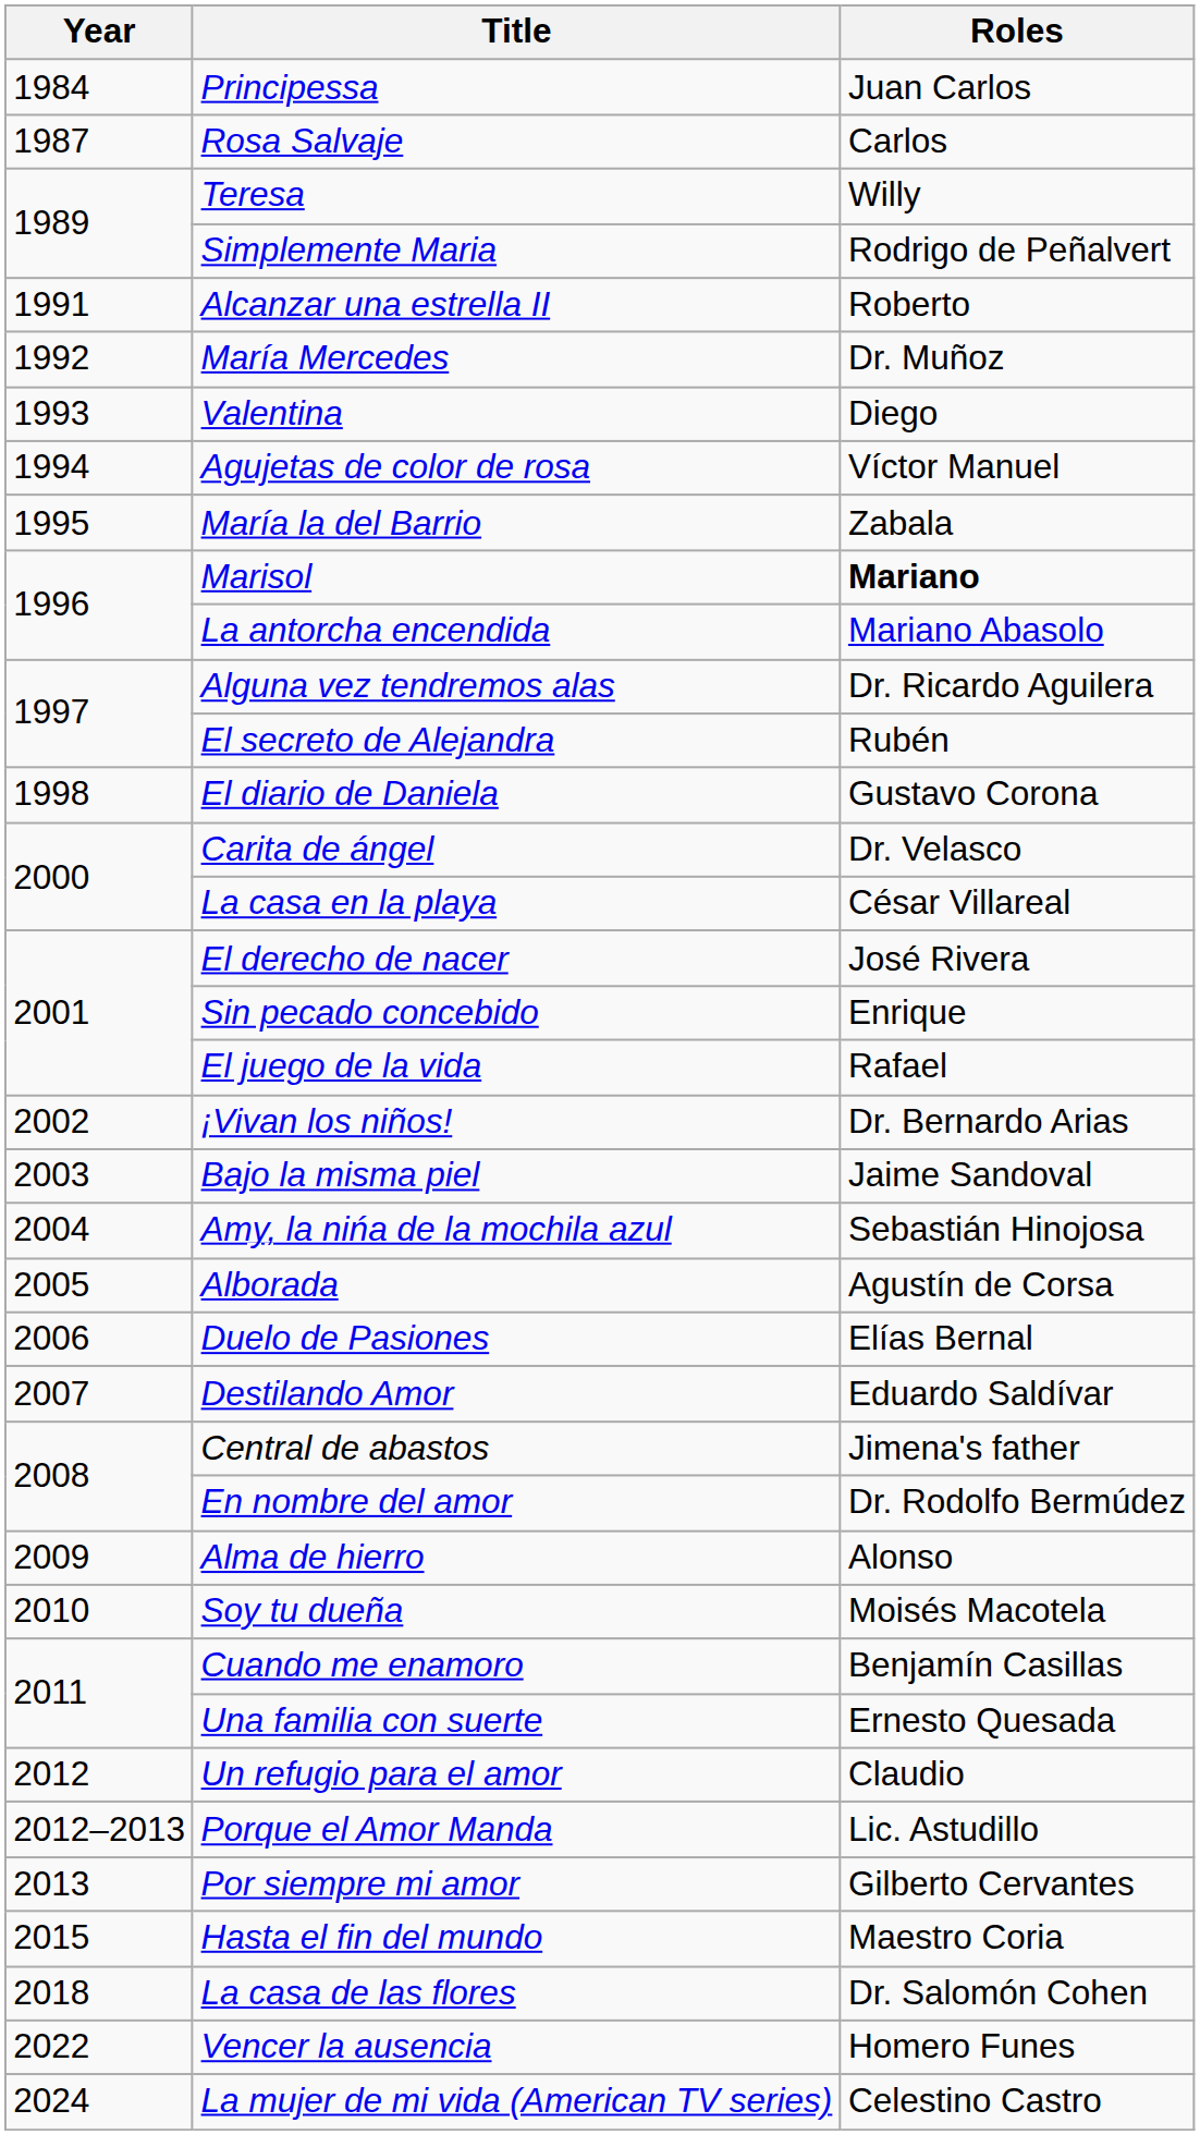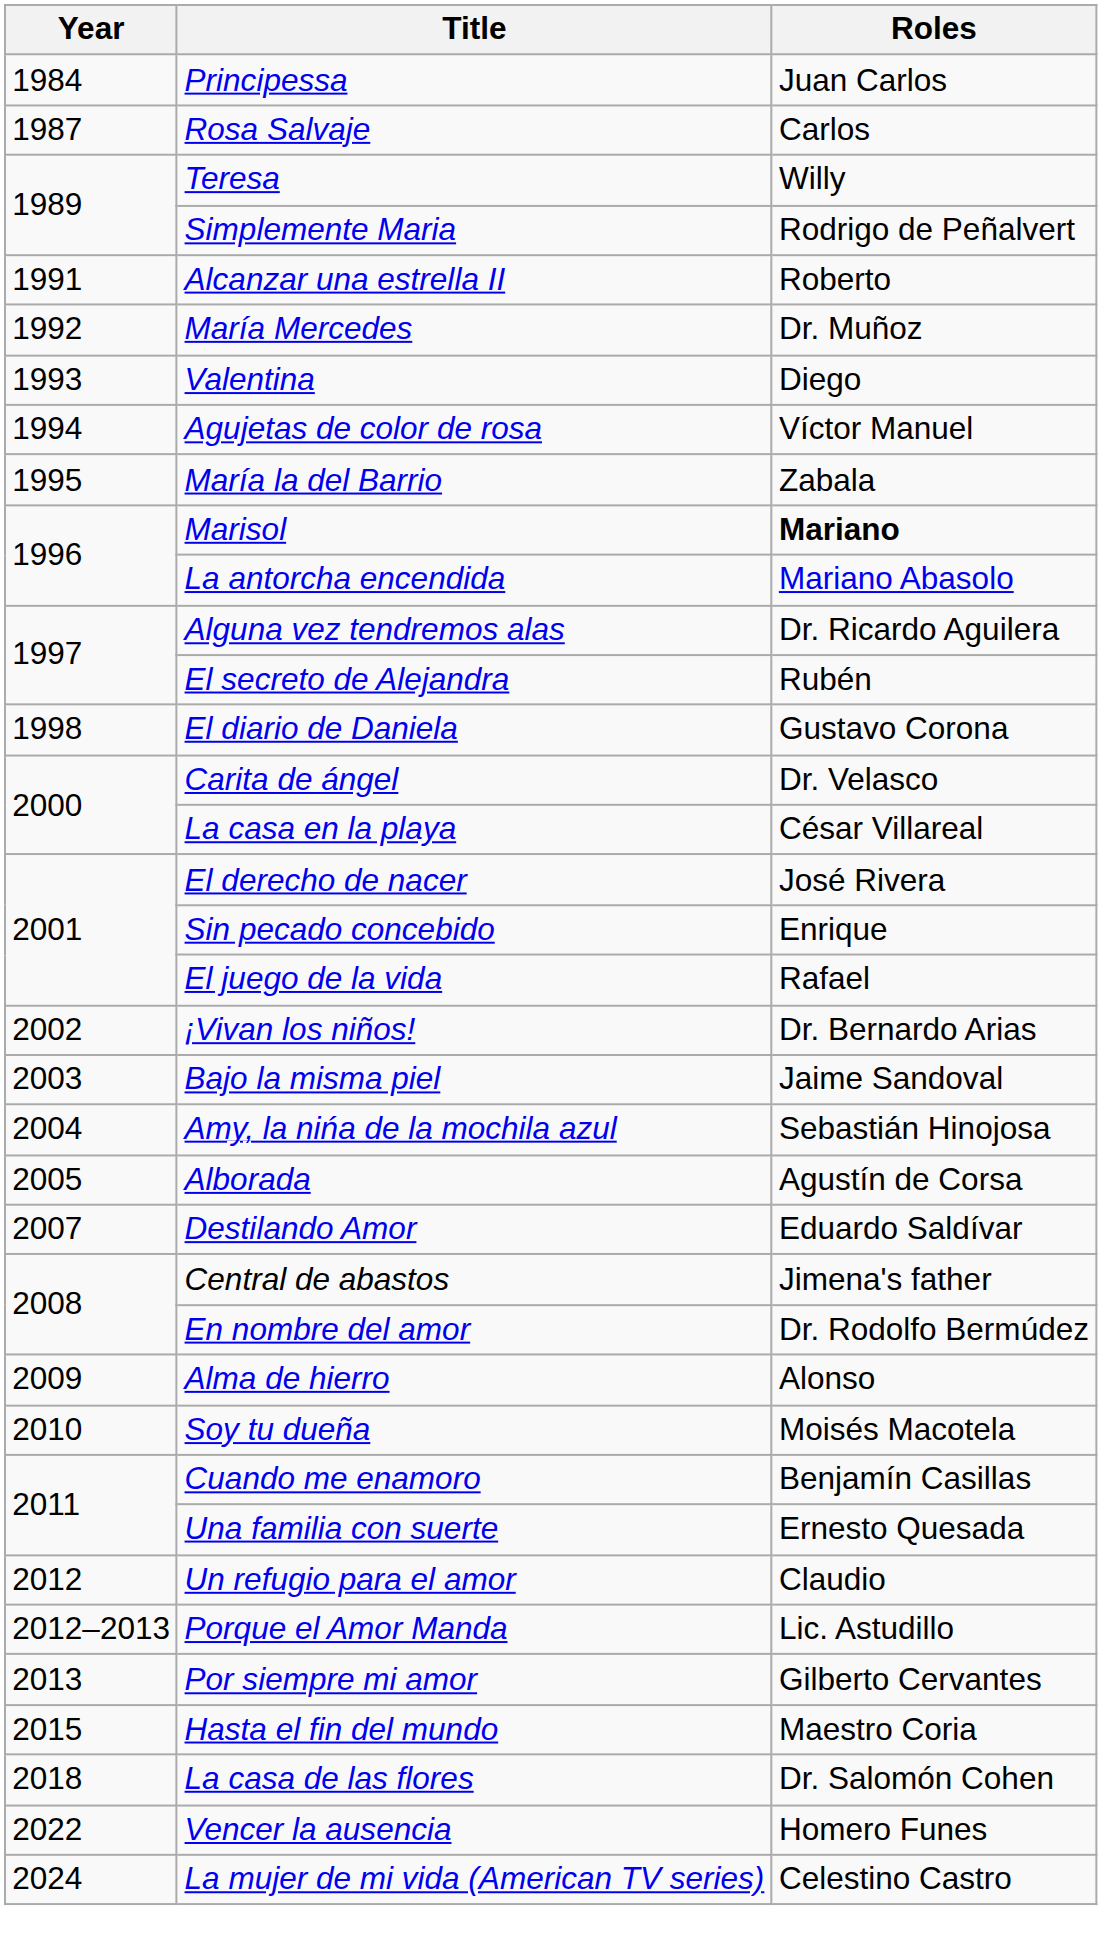- row: 2006 | Duelo de Pasiones | Elías Bernal
